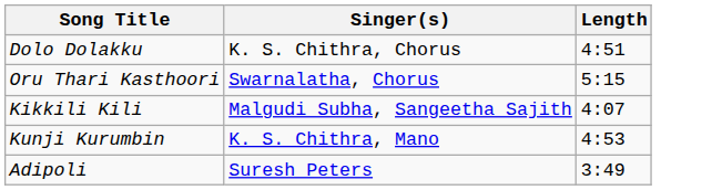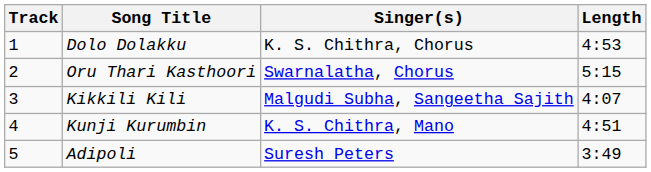+ column: Track | 1 | 2 | 3 | 4 | 5
Dolo Dolakku | Length: 4:51 -> 4:53
Kunji Kurumbin | Length: 4:53 -> 4:51
